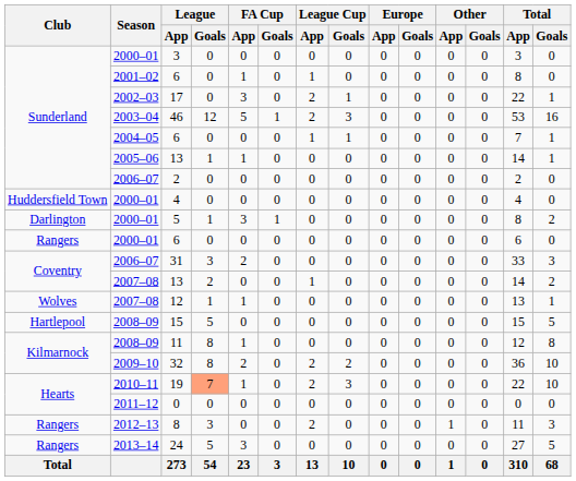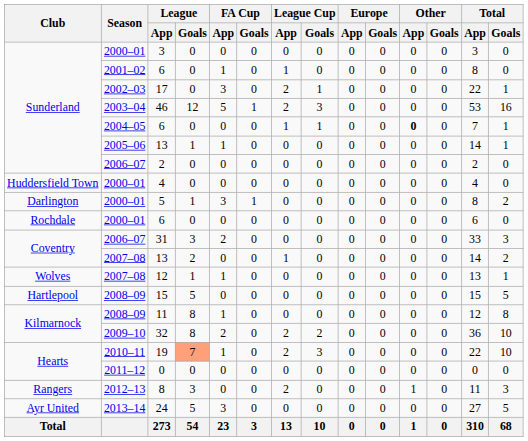2004–05 / 6 | Other / App: normal -> bold
2000–01 / 6 | Club: Rangers -> Rochdale
24 | Club: Rangers -> Ayr United
